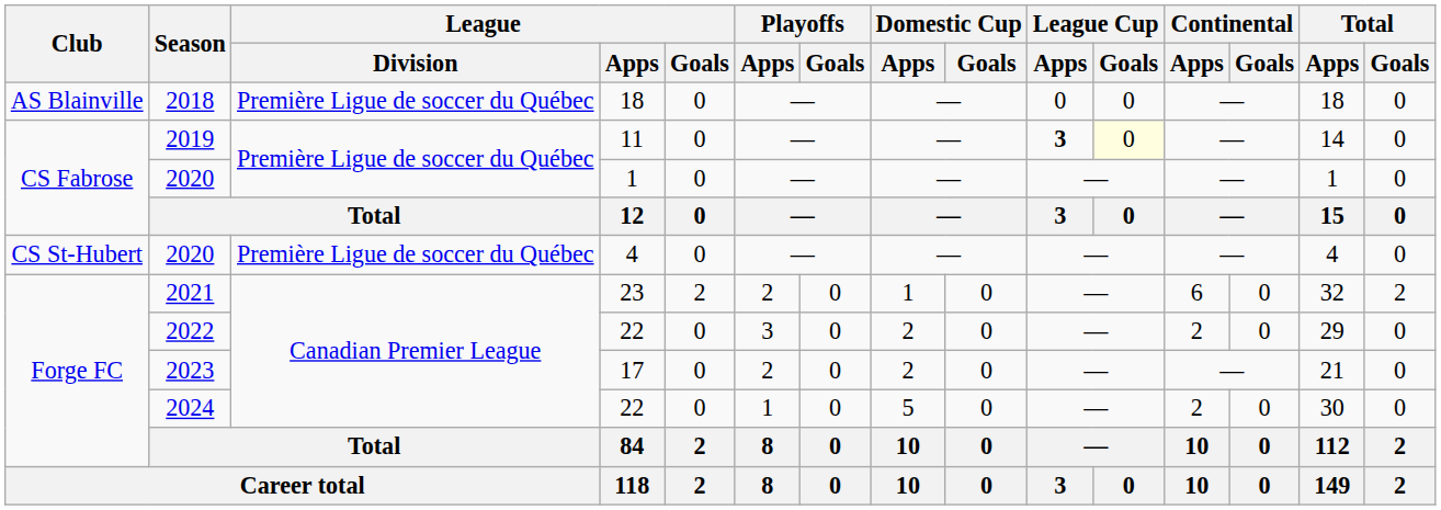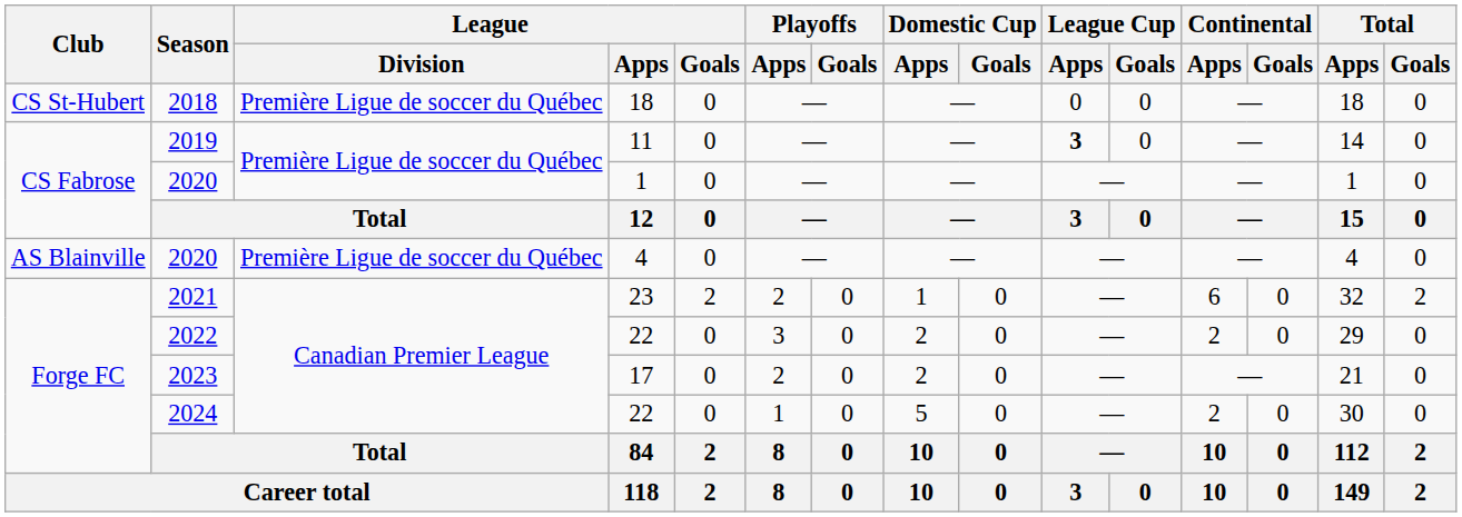2018 | Club: AS Blainville -> CS St-Hubert
2019 | League Cup / Goals: lightyellow background -> no background
2020 / 4 | Club: CS St-Hubert -> AS Blainville
